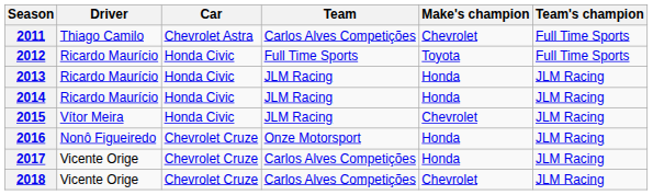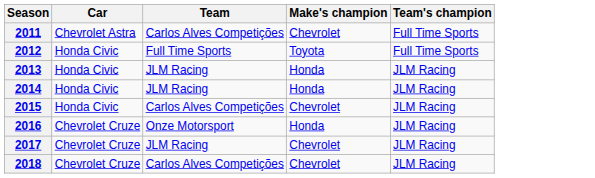- column: Driver | Thiago Camilo | Ricardo Maurício | Ricardo Maurício | Ricardo Maurício | Vítor Meira | Nonô Figueiredo | Vicente Orige | Vicente Orige
2015 | Team: JLM Racing -> Carlos Alves Competições
2017 | Team: Carlos Alves Competições -> JLM Racing
2017 | Make's champion: Honda -> Chevrolet
